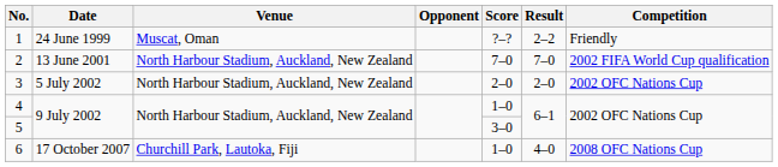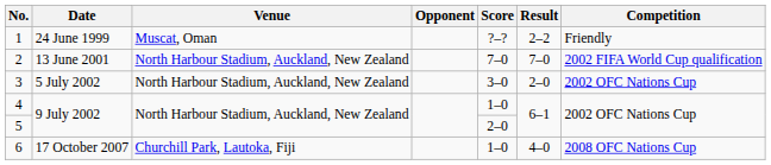3 | Score: 2–0 -> 3–0
5 | Score: 3–0 -> 2–0
